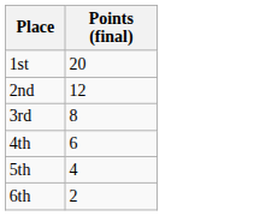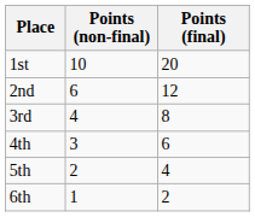+ column: Points (non-final) | 10 | 6 | 4 | 3 | 2 | 1
